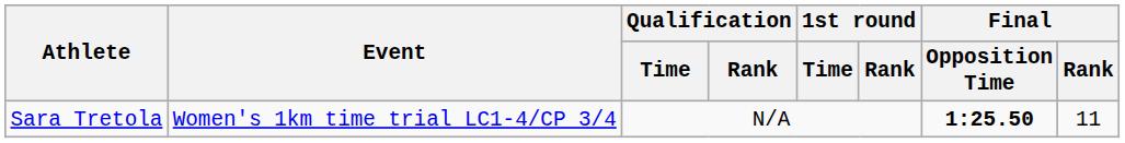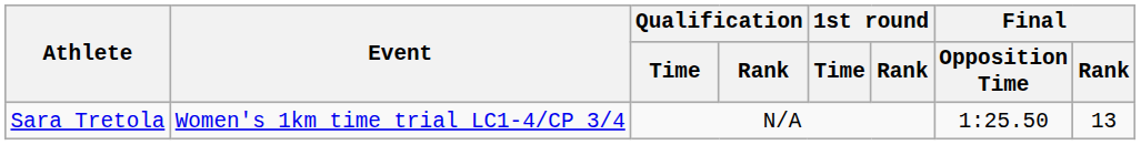Sara Tretola | Final / Opposition Time: bold -> normal
Sara Tretola | Final / Rank: 11 -> 13
